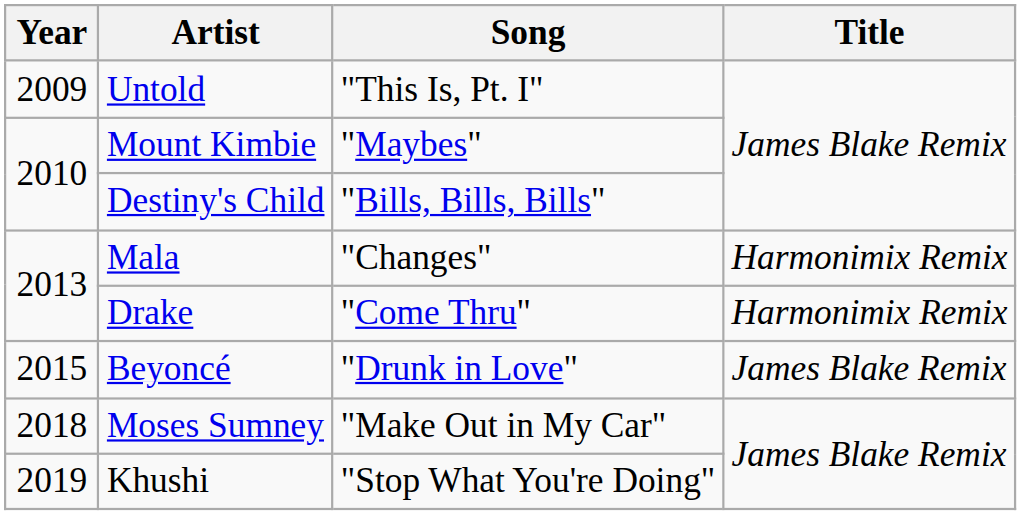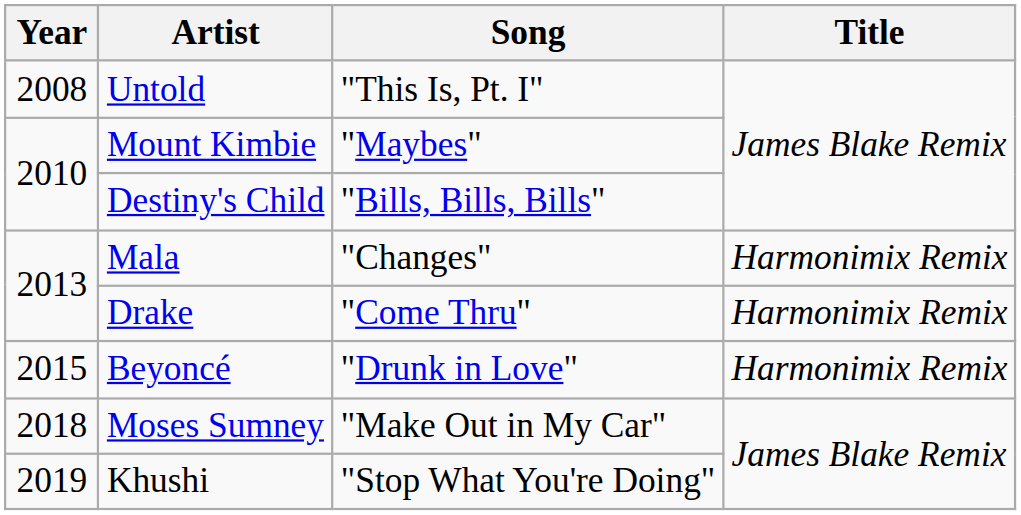Untold | Year: 2009 -> 2008
Beyoncé | Title: James Blake Remix -> Harmonimix Remix
